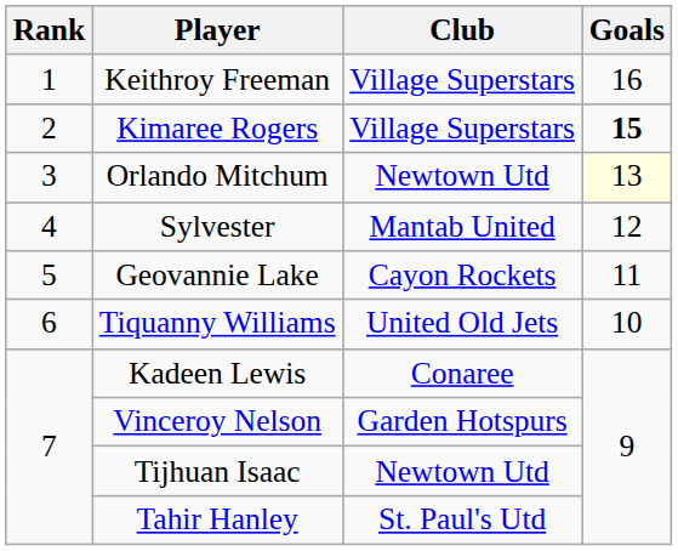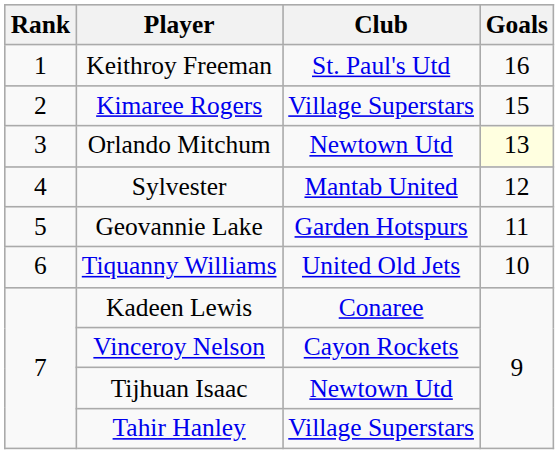Keithroy Freeman | Club: Village Superstars -> St. Paul's Utd
Kimaree Rogers | Goals: bold -> normal
Geovannie Lake | Club: Cayon Rockets -> Garden Hotspurs
Vinceroy Nelson | Club: Garden Hotspurs -> Cayon Rockets
Tahir Hanley | Club: St. Paul's Utd -> Village Superstars
